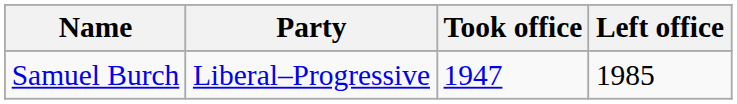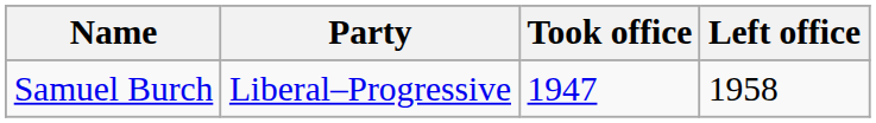Samuel Burch | Left office: 1985 -> 1958
